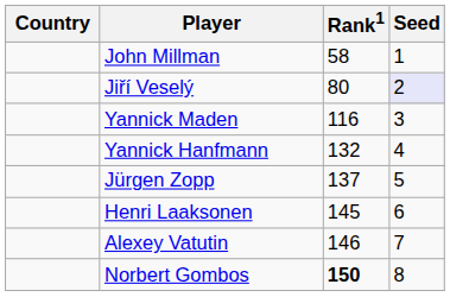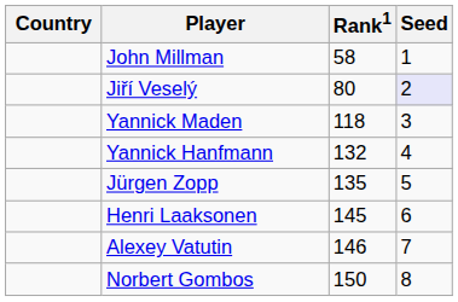Yannick Maden | Rank1: 116 -> 118
Jürgen Zopp | Rank1: 137 -> 135
Norbert Gombos | Rank1: bold -> normal
